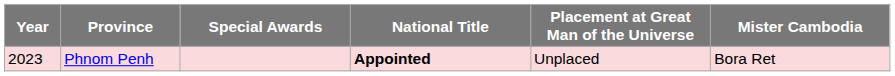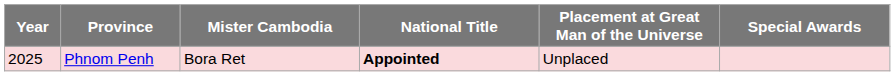columns swapped: Mister Cambodia <-> Special Awards
Phnom Penh | Year: 2023 -> 2025
